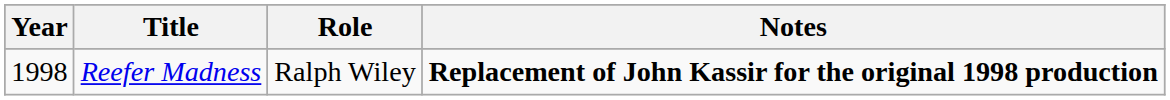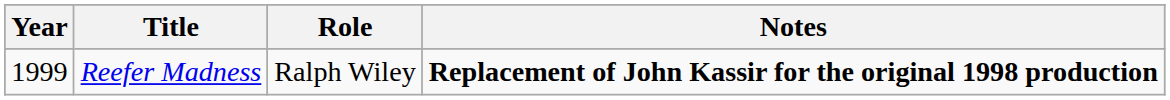Reefer Madness | Year: 1998 -> 1999
